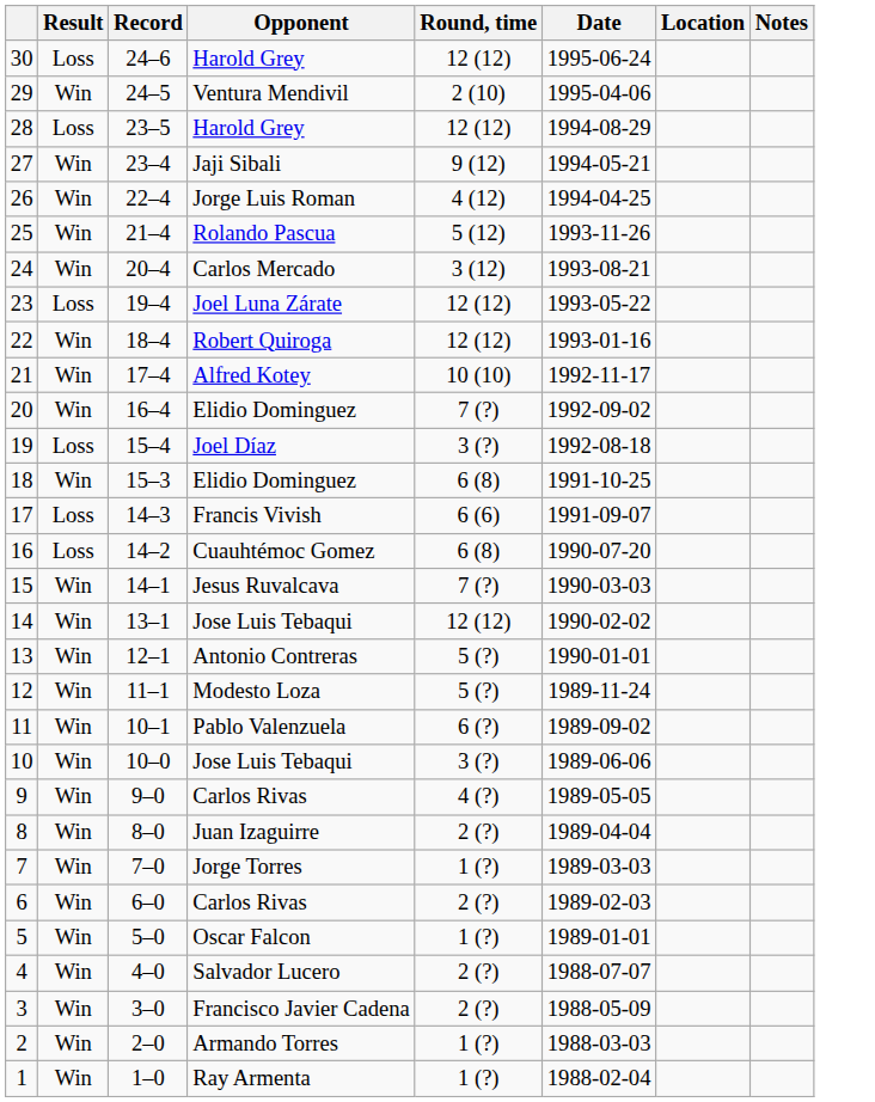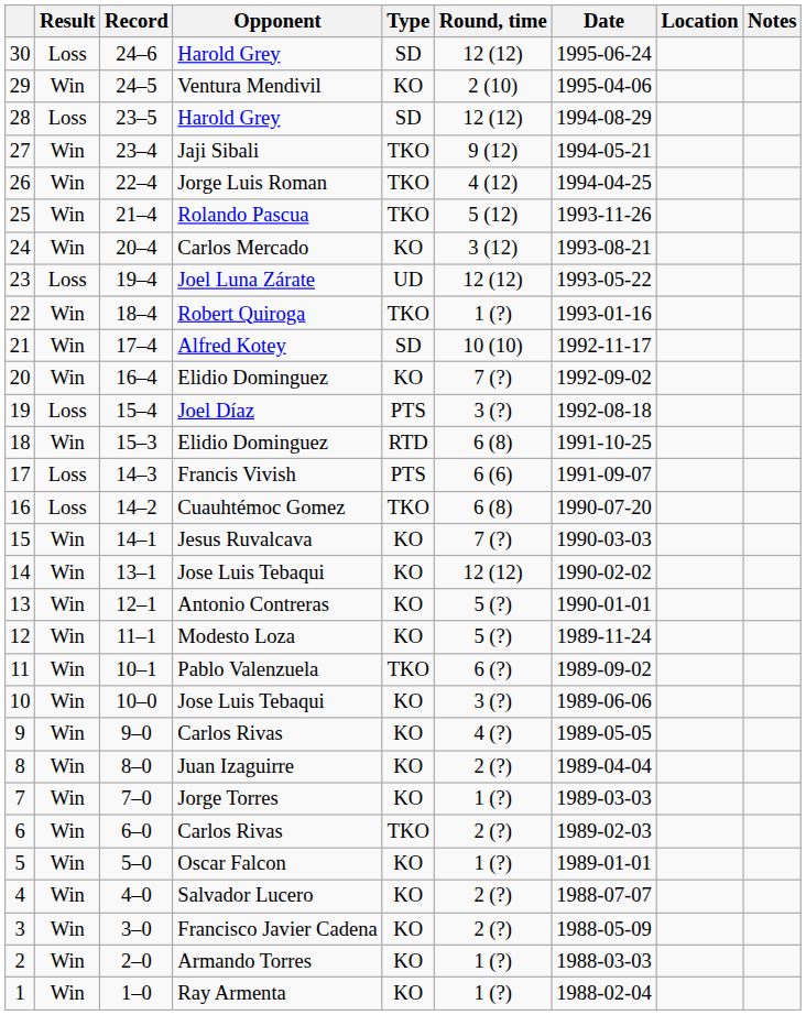+ column: Type | SD | KO | SD | TKO | TKO | TKO | KO | UD | TKO | SD | KO | PTS | RTD | PTS | TKO | KO | KO | KO | KO | TKO | KO | KO | KO | KO | TKO | KO | KO | KO | KO | KO
22 | Round, time: 12 (12) -> 1 (?)
